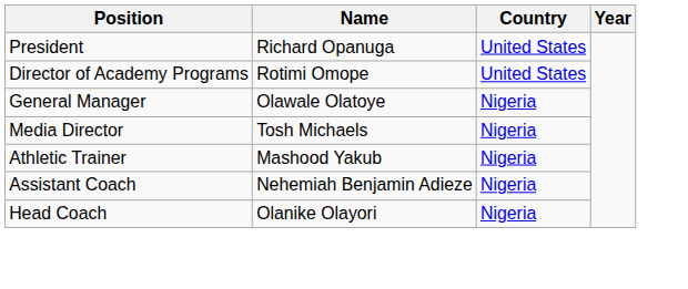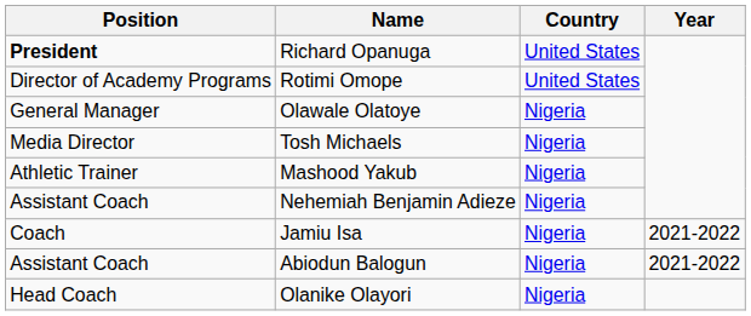Richard Opanuga | Position: normal -> bold
+ row: Coach | Jamiu Isa | Nigeria | 2021-2022
+ row: Assistant Coach | Abiodun Balogun | Nigeria | 2021-2022
